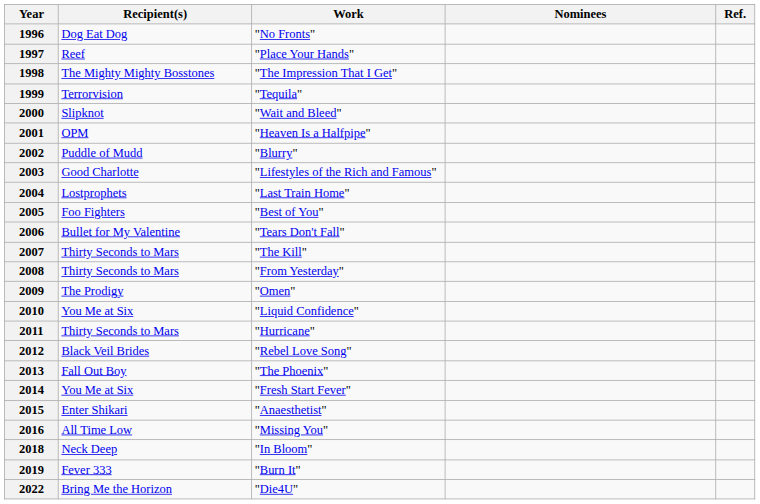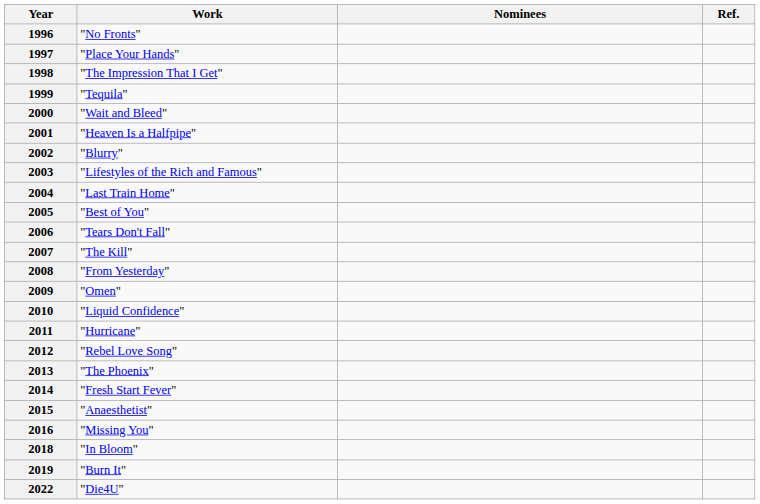- column: Recipient(s) | Dog Eat Dog | Reef | The Mighty Mighty Bosstones | Terrorvision | Slipknot | OPM | Puddle of Mudd | Good Charlotte | Lostprophets | Foo Fighters | Bullet for My Valentine | Thirty Seconds to Mars | Thirty Seconds to Mars | The Prodigy | You Me at Six | Thirty Seconds to Mars | Black Veil Brides | Fall Out Boy | You Me at Six | Enter Shikari | All Time Low | Neck Deep | Fever 333 | Bring Me the Horizon
